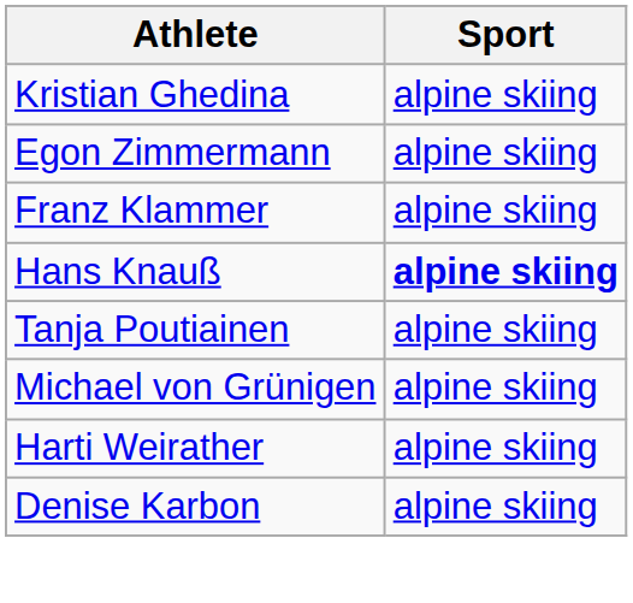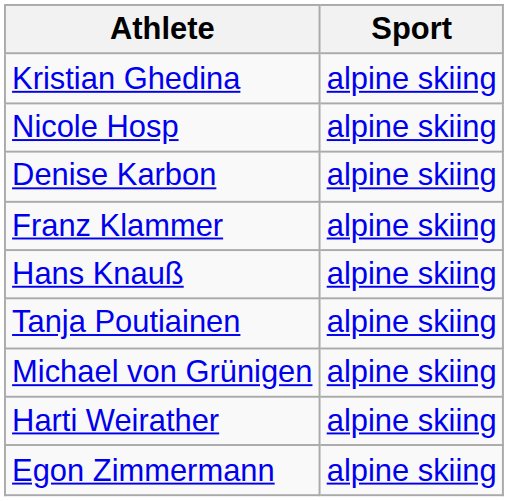+ row: Nicole Hosp | alpine skiing
rows swapped: Denise Karbon <-> Egon Zimmermann
Hans Knauß | Sport: bold -> normal
